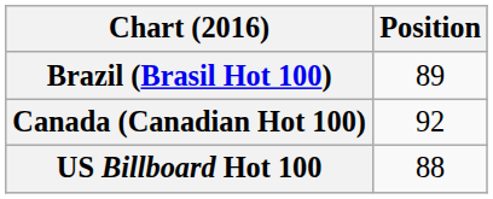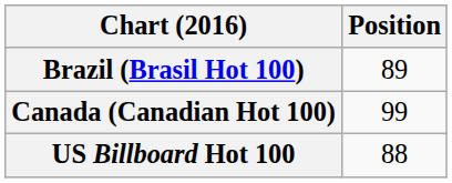Canada (Canadian Hot 100) | Position: 92 -> 99
